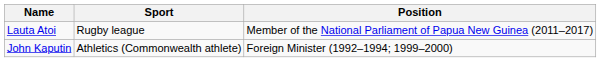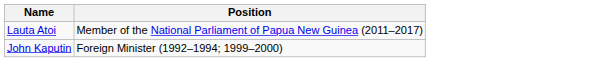- column: Sport | Rugby league | Athletics (Commonwealth athlete)
